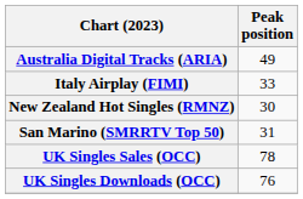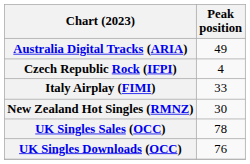+ row: Czech Republic Rock (IFPI) | 4
- row: San Marino (SMRRTV Top 50) | 31
